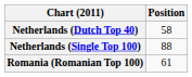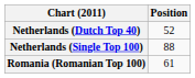Netherlands (Dutch Top 40) | Position: 58 -> 52
